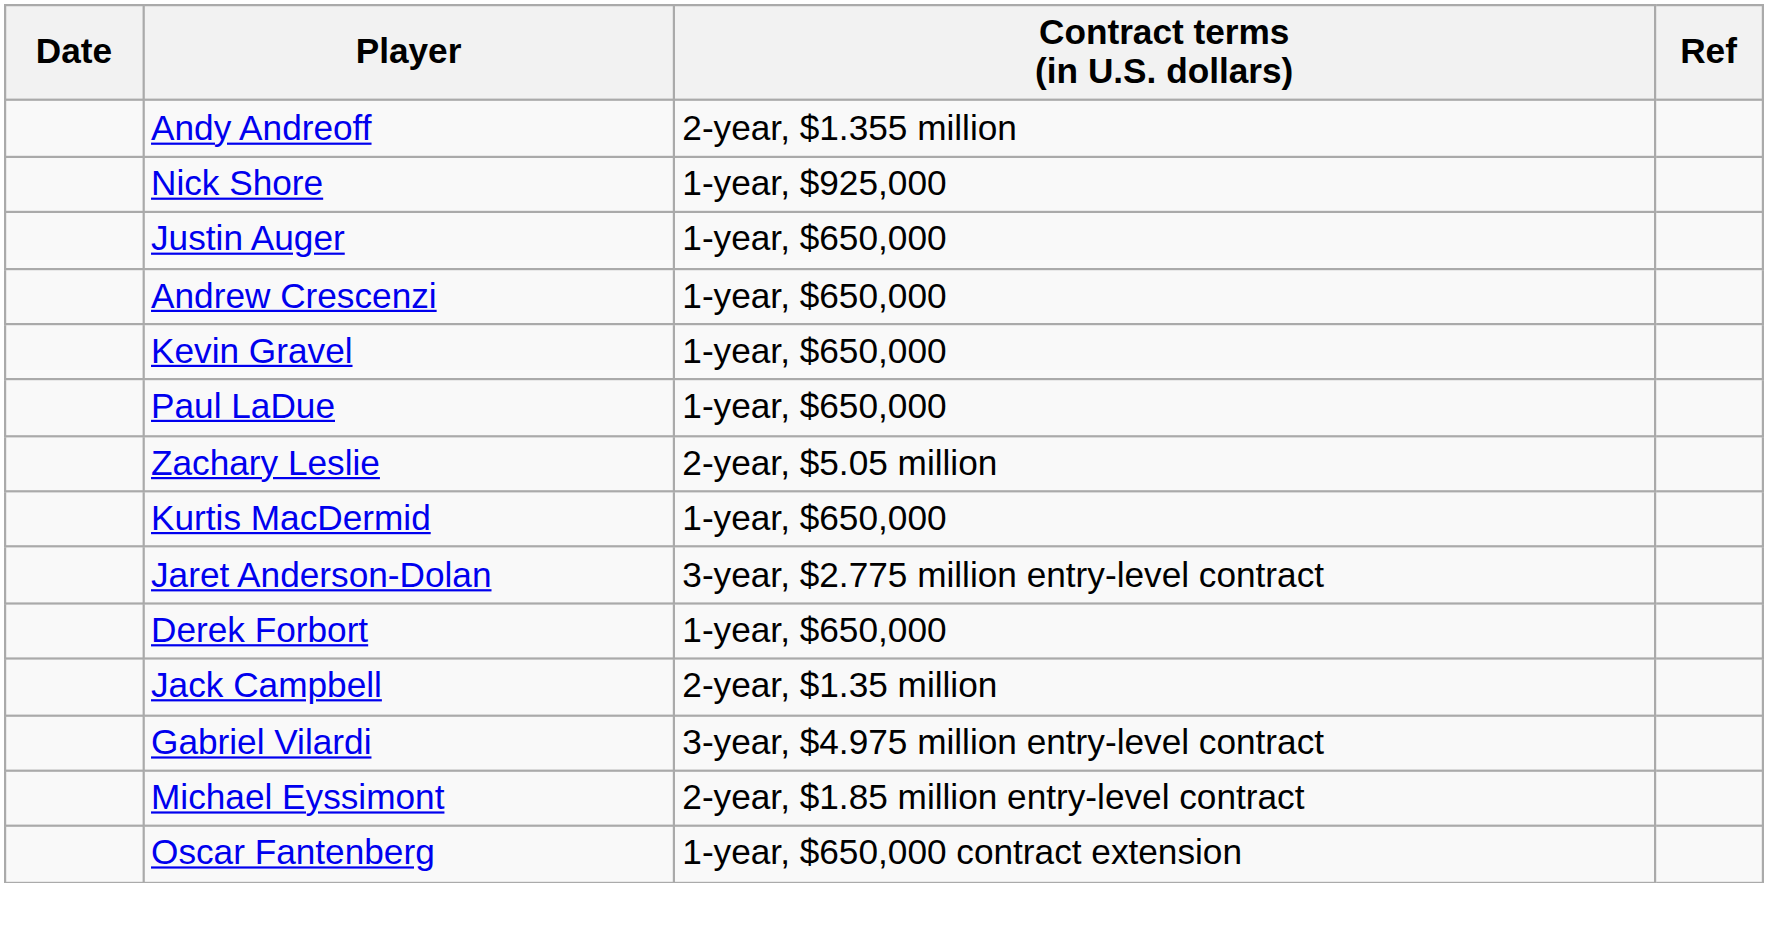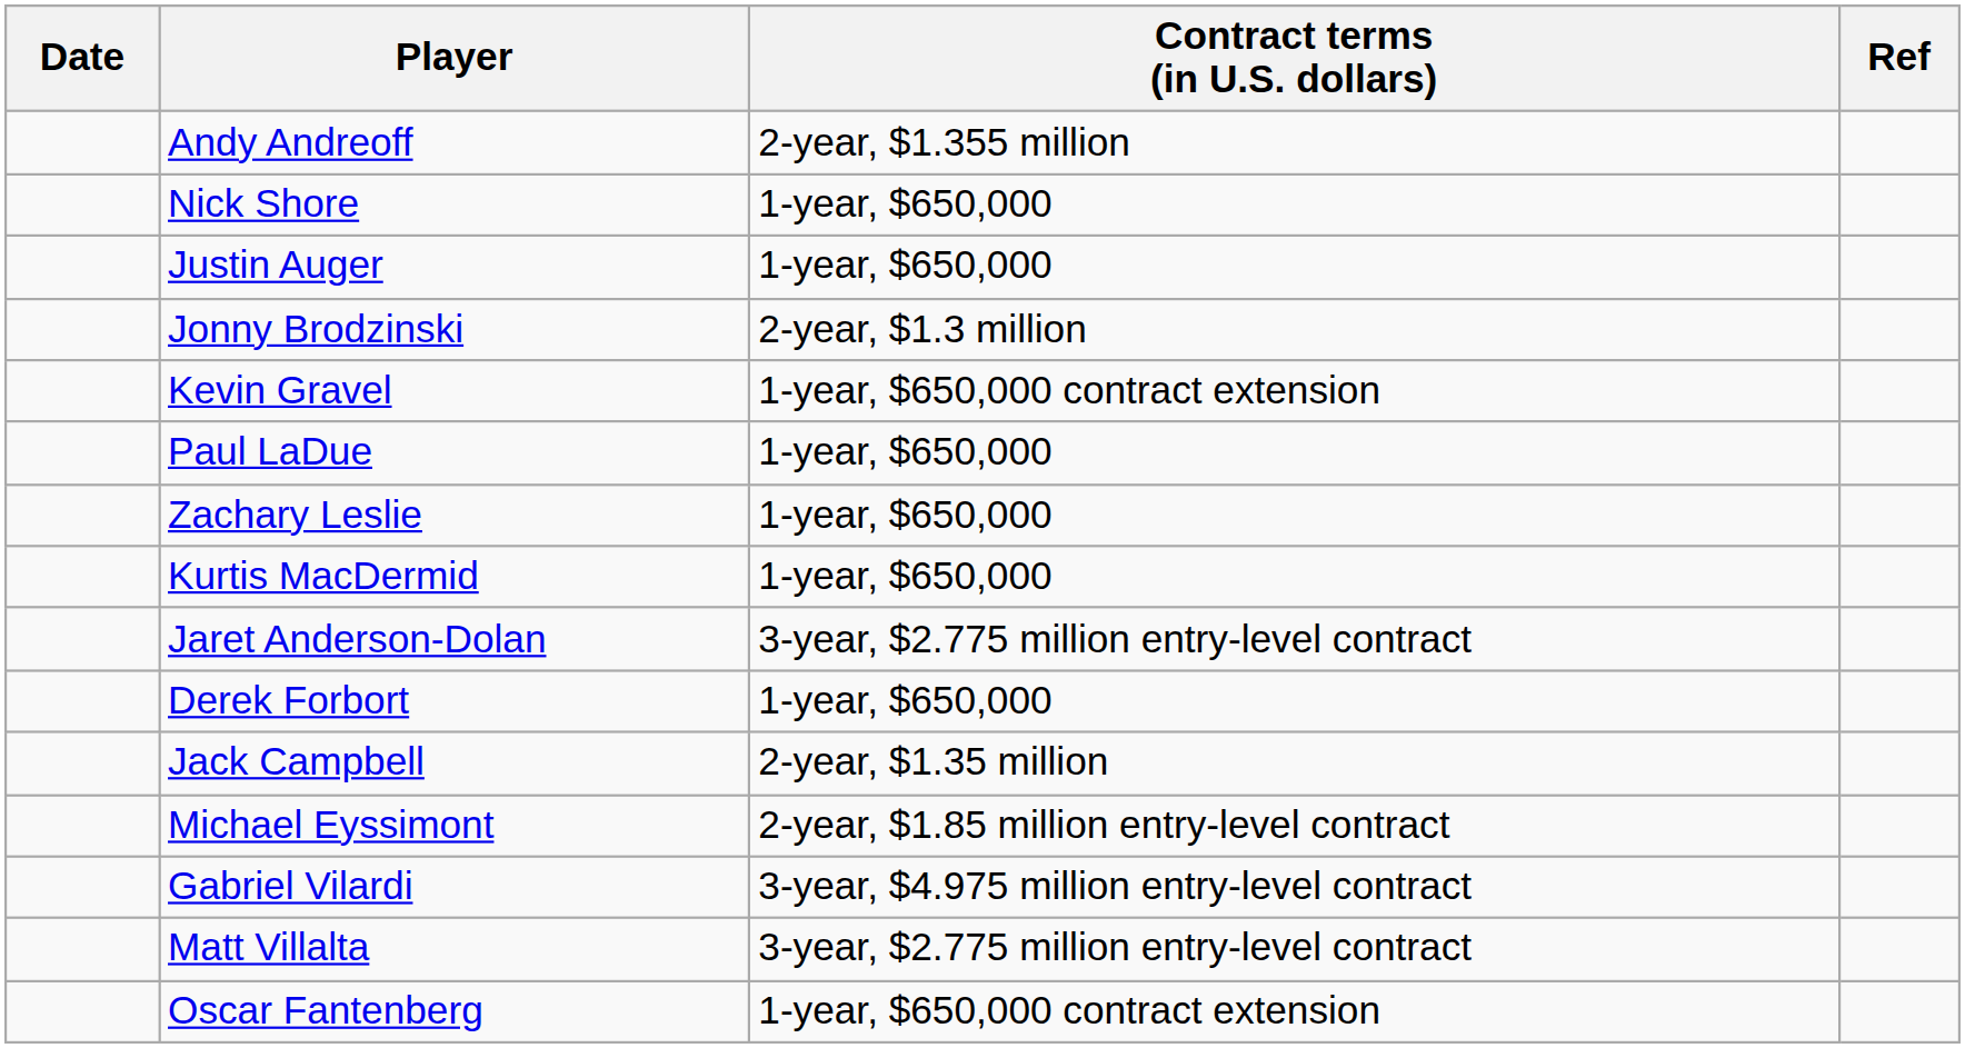Nick Shore | Contract terms (in U.S. dollars): 1-year, $925,000 -> 1-year, $650,000
+ row: Jonny Brodzinski | 2-year, $1.3 million
- row: Andrew Crescenzi | 1-year, $650,000
Kevin Gravel | Contract terms (in U.S. dollars): 1-year, $650,000 -> 1-year, $650,000 contract extension
Zachary Leslie | Contract terms (in U.S. dollars): 2-year, $5.05 million -> 1-year, $650,000
rows swapped: Gabriel Vilardi <-> Michael Eyssimont
+ row: Matt Villalta | 3-year, $2.775 million entry-level contract
